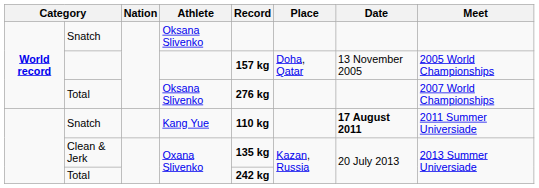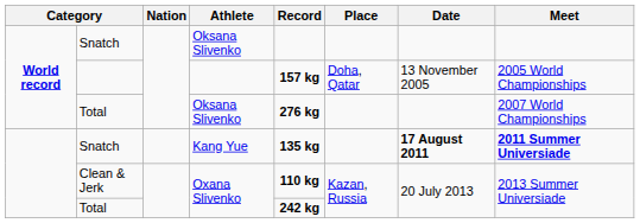Snatch / Kang Yue | Record: 110 kg -> 135 kg
Snatch / Kang Yue | Meet: normal -> bold
Clean & Jerk | Record: 135 kg -> 110 kg
